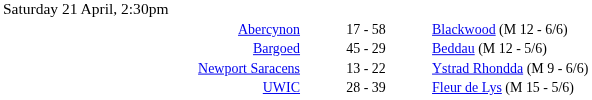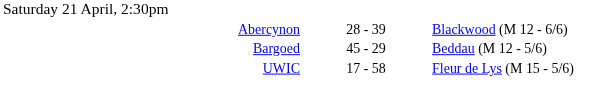Abercynon | column 2: 17 - 58 -> 28 - 39
- row: Newport Saracens | 13 - 22 | Ystrad Rhondda (M 9 - 6/6)
UWIC | column 2: 28 - 39 -> 17 - 58
